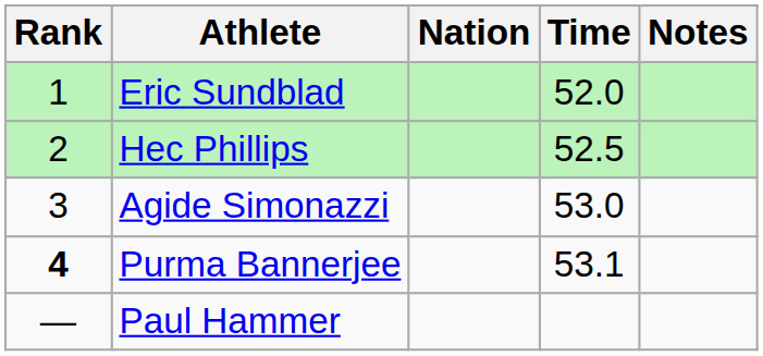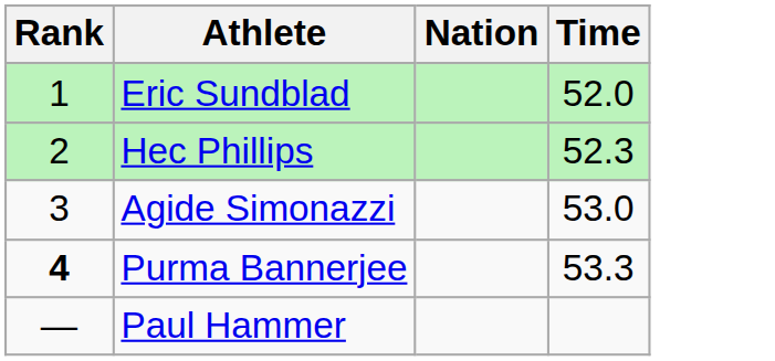- column: Notes
Hec Phillips | Time: 52.5 -> 52.3
Purma Bannerjee | Time: 53.1 -> 53.3
